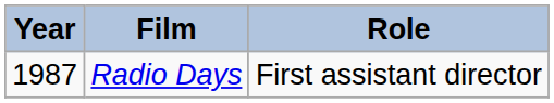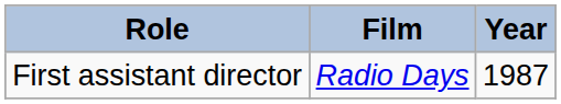columns swapped: Year <-> Role
